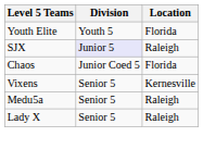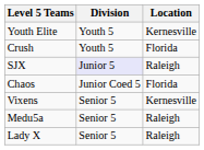Youth Elite | Location: Florida -> Kernesville
+ row: Crush | Youth 5 | Florida
